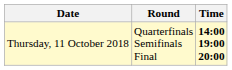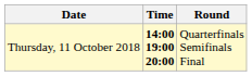columns swapped: Time <-> Round
